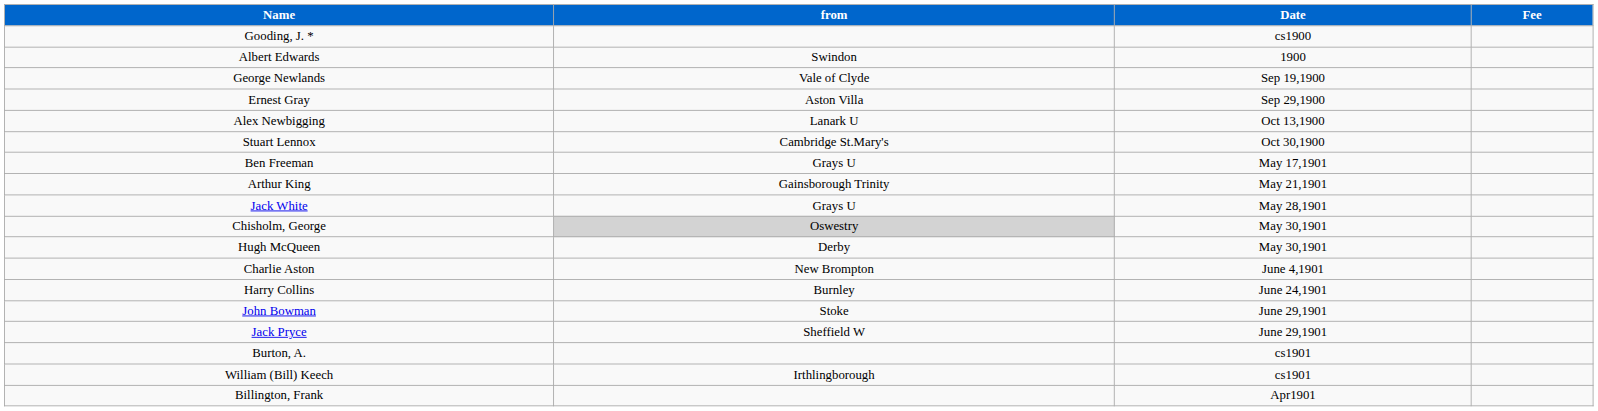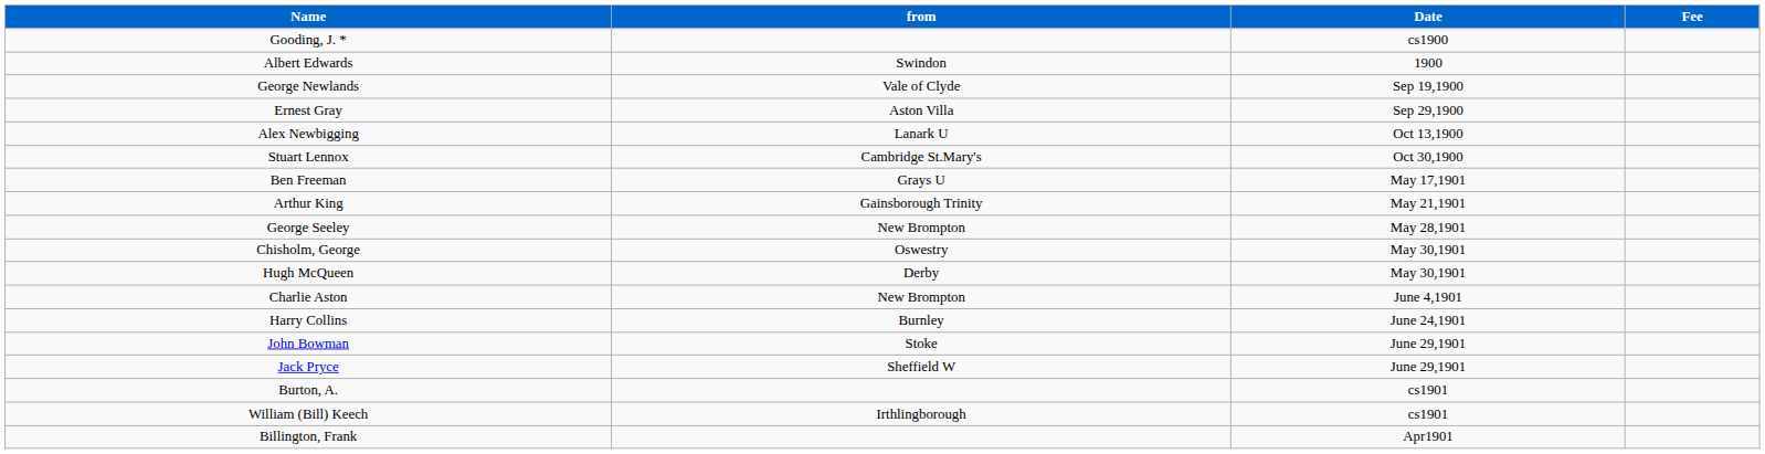+ row: George Seeley | New Brompton | May 28,1901
- row: Jack White | Grays U | May 28,1901
Chisholm, George | from: lightgrey background -> no background
